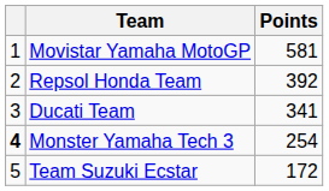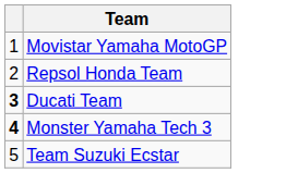- column: Points | 581 | 392 | 341 | 254 | 172
Ducati Team | column 1: normal -> bold
